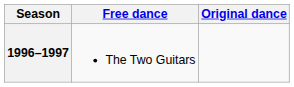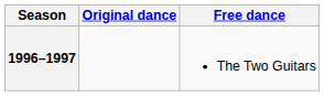columns swapped: Original dance <-> Free dance
